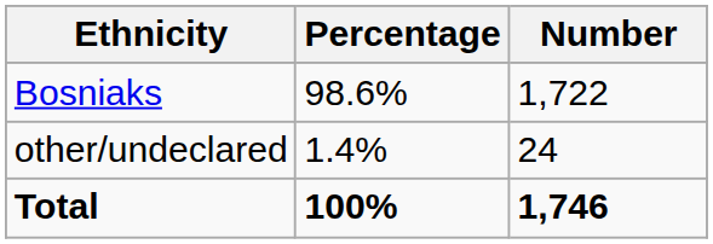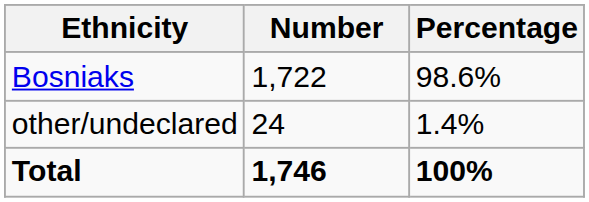columns swapped: Number <-> Percentage
